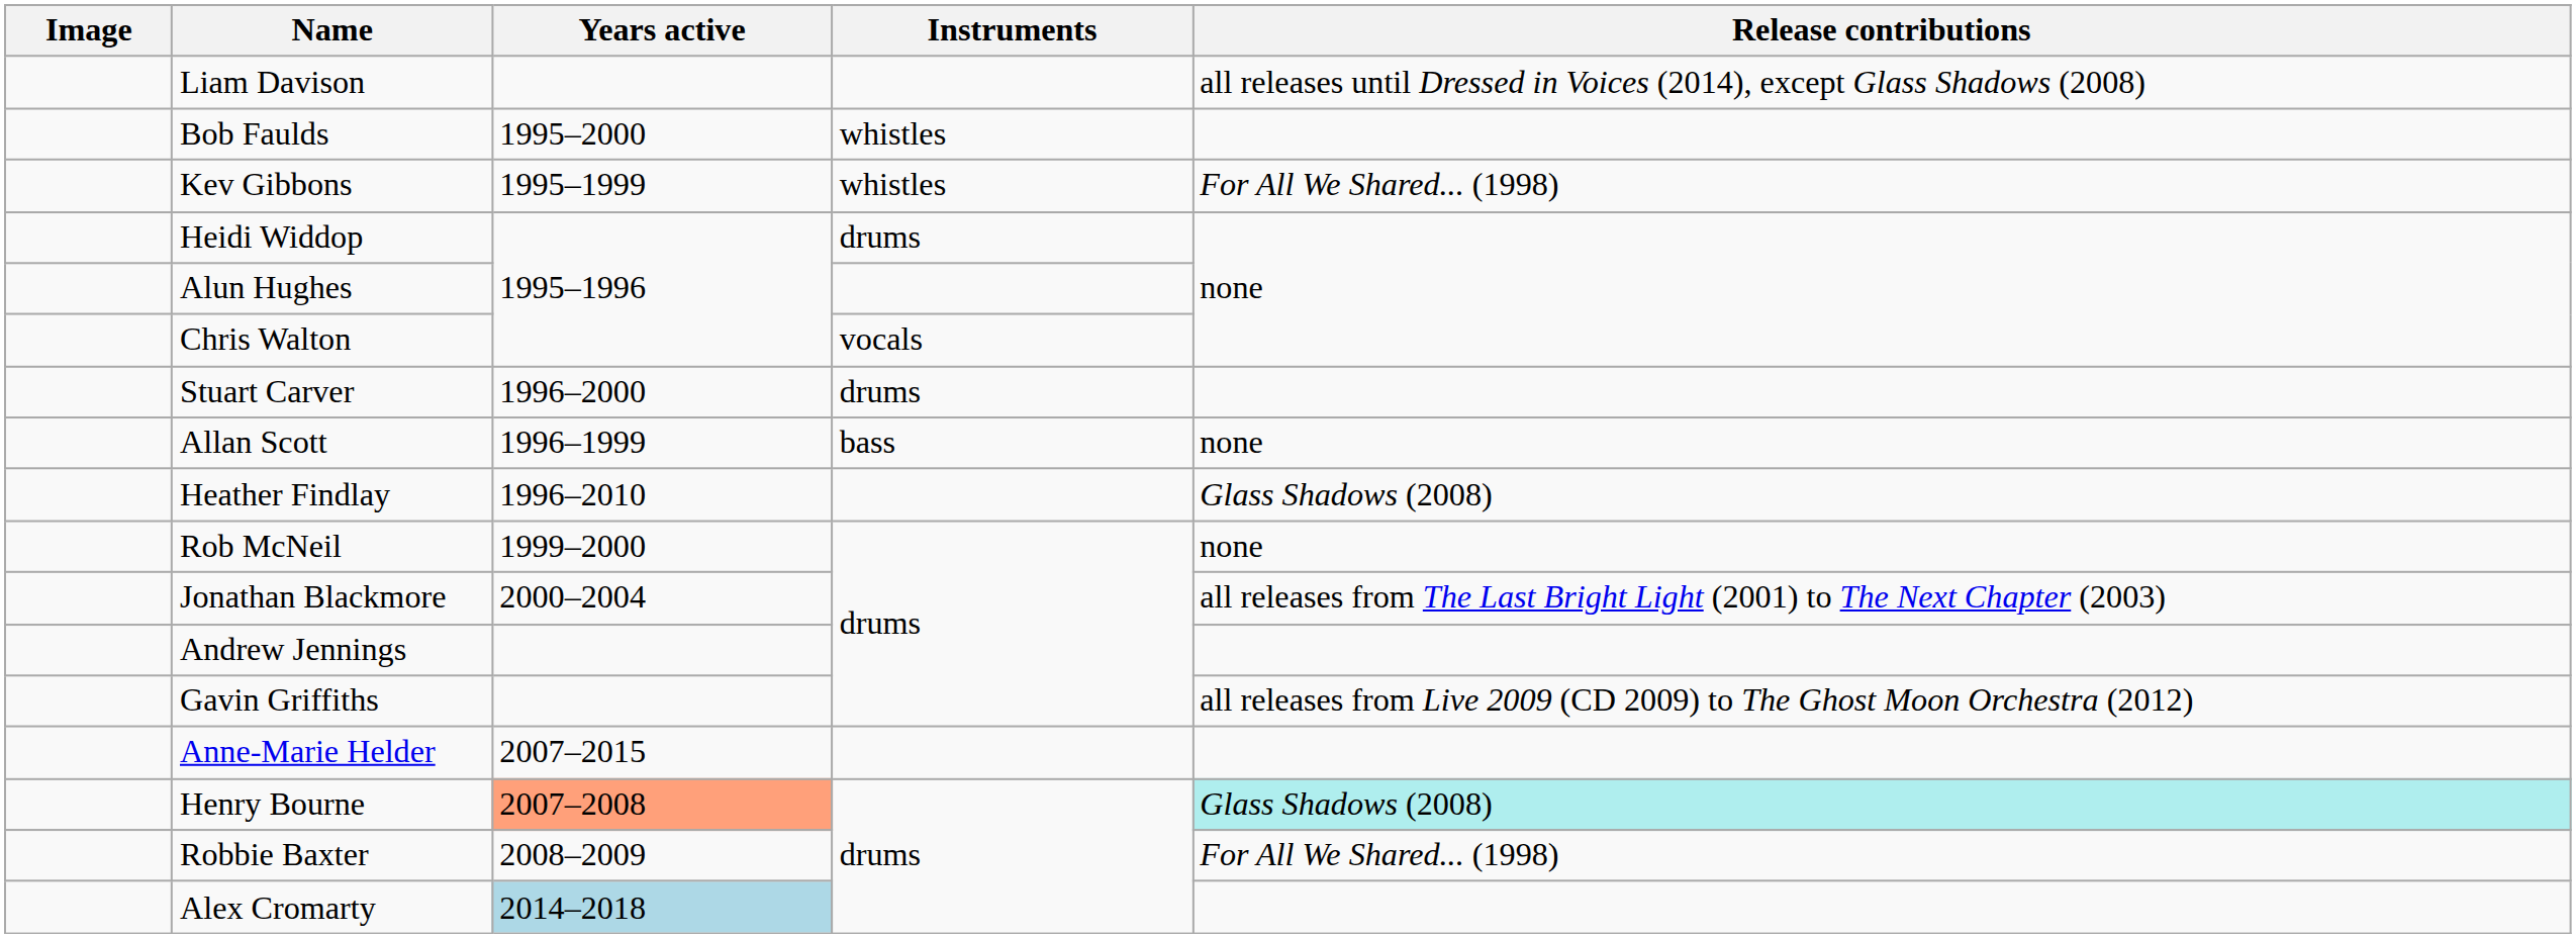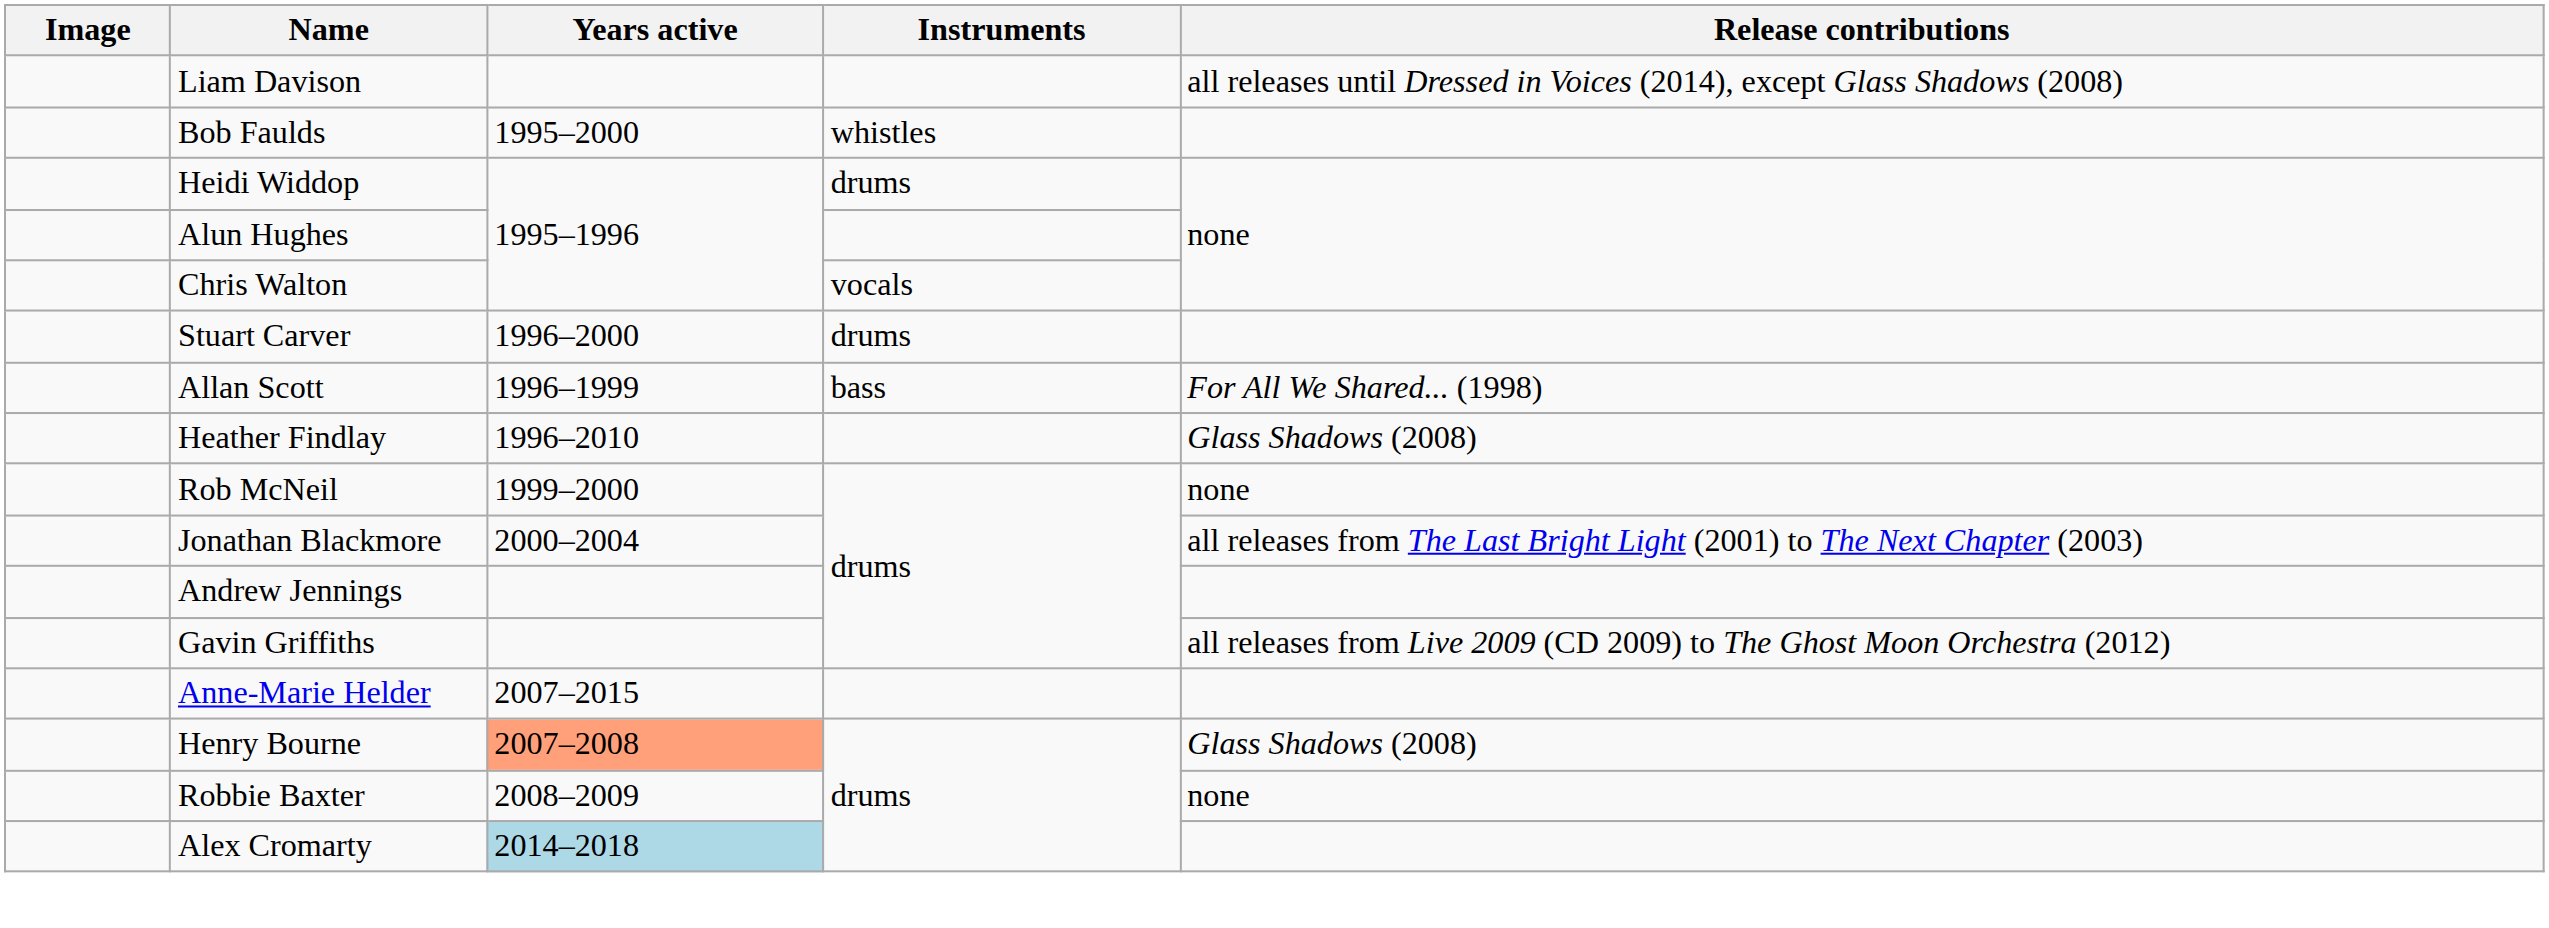- row: Kev Gibbons | 1995–1999 | whistles | For All We Shared... (1998)
Allan Scott | Release contributions: none -> For All We Shared... (1998)
Henry Bourne | Release contributions: paleturquoise background -> no background
Robbie Baxter | Release contributions: For All We Shared... (1998) -> none
